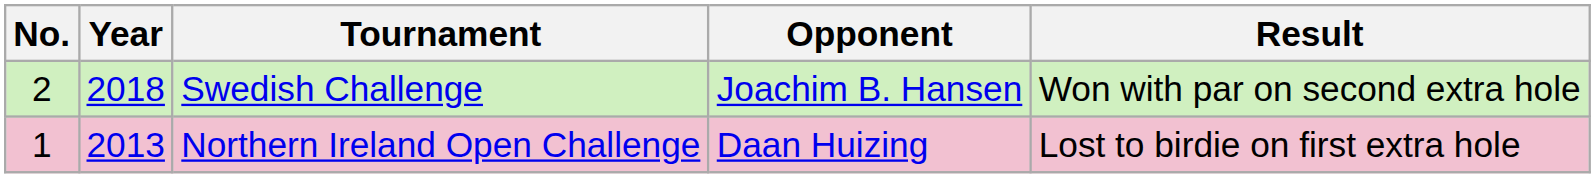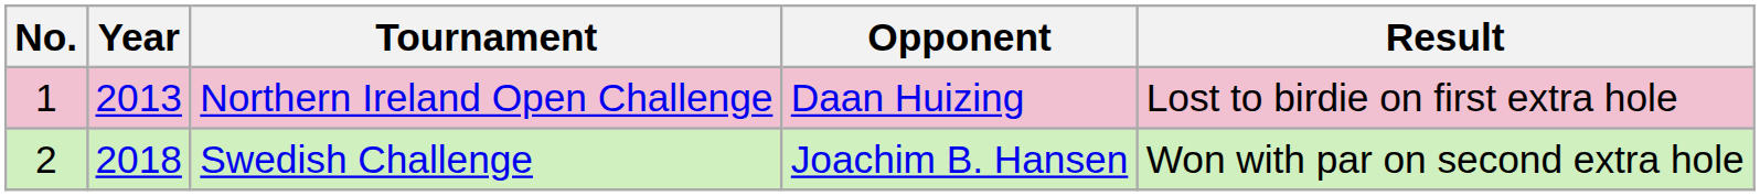rows swapped: Northern Ireland Open Challenge <-> Swedish Challenge
